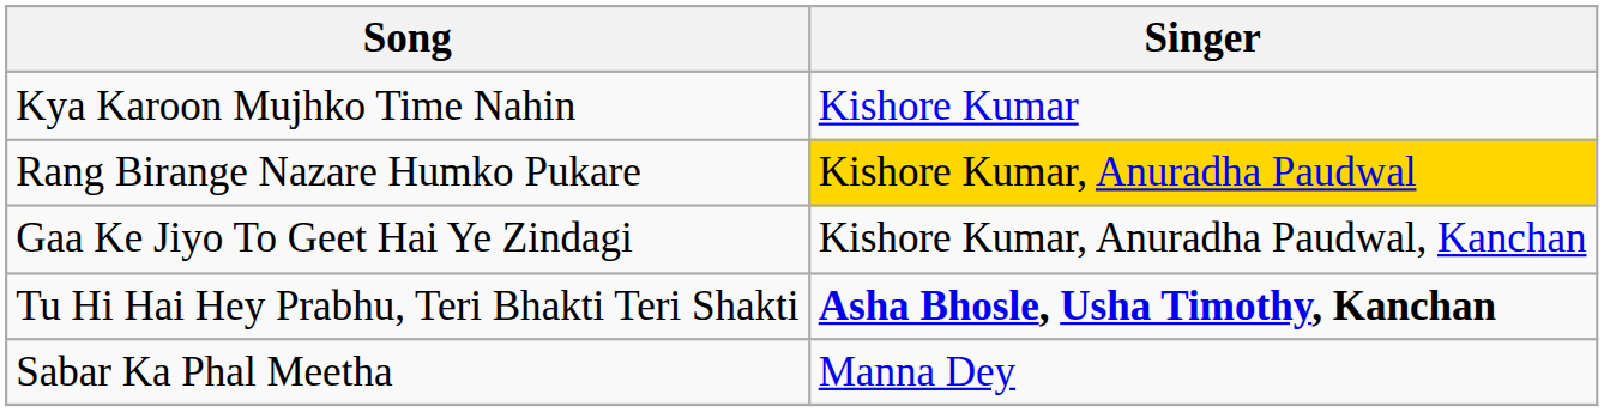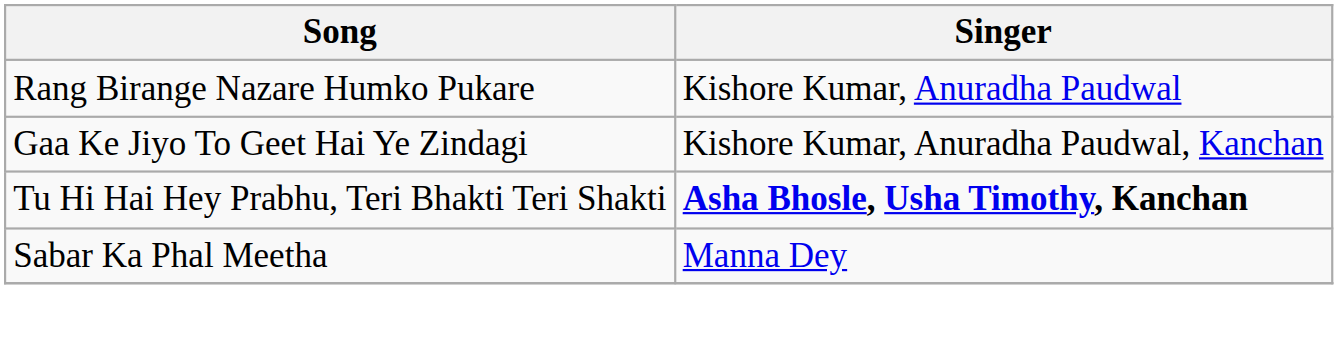- row: Kya Karoon Mujhko Time Nahin | Kishore Kumar
Rang Birange Nazare Humko Pukare | Singer: gold background -> no background
